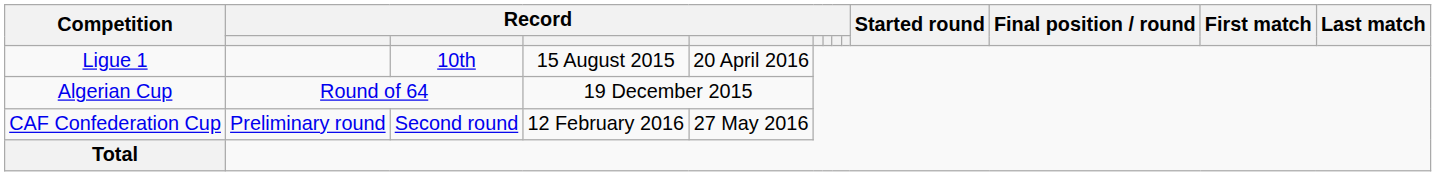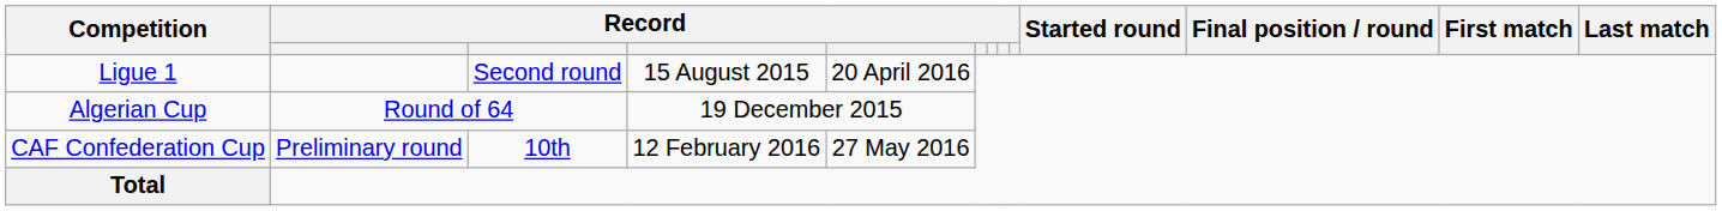Ligue 1 | column 3: 10th -> Second round
CAF Confederation Cup | column 3: Second round -> 10th
